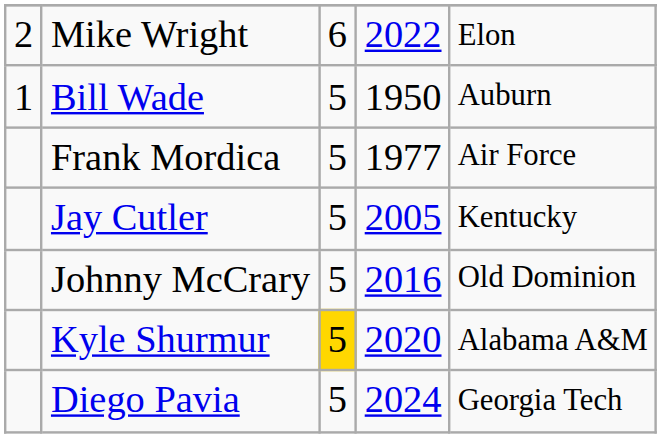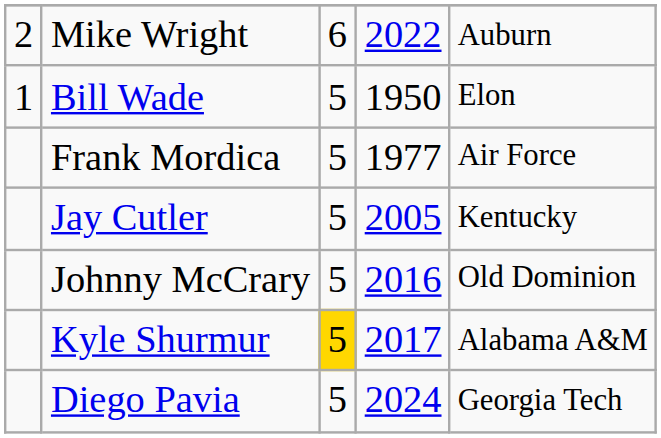Mike Wright | column 5: Elon -> Auburn
Bill Wade | column 5: Auburn -> Elon
Kyle Shurmur | column 4: 2020 -> 2017
